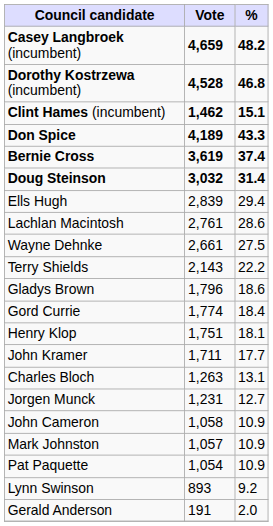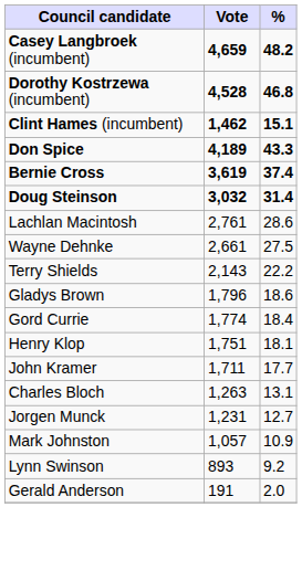- row: Ells Hugh | 2,839 | 29.4
- row: John Cameron | 1,058 | 10.9
- row: Pat Paquette | 1,054 | 10.9
